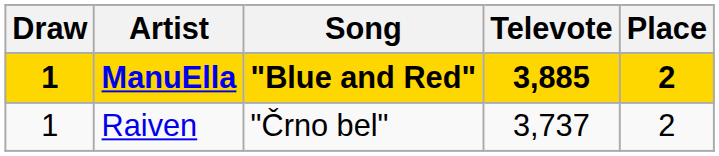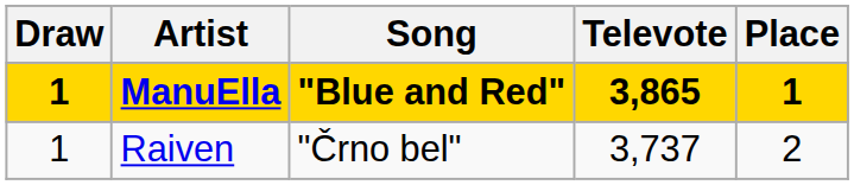ManuElla | Televote: 3,885 -> 3,865
ManuElla | Place: 2 -> 1
